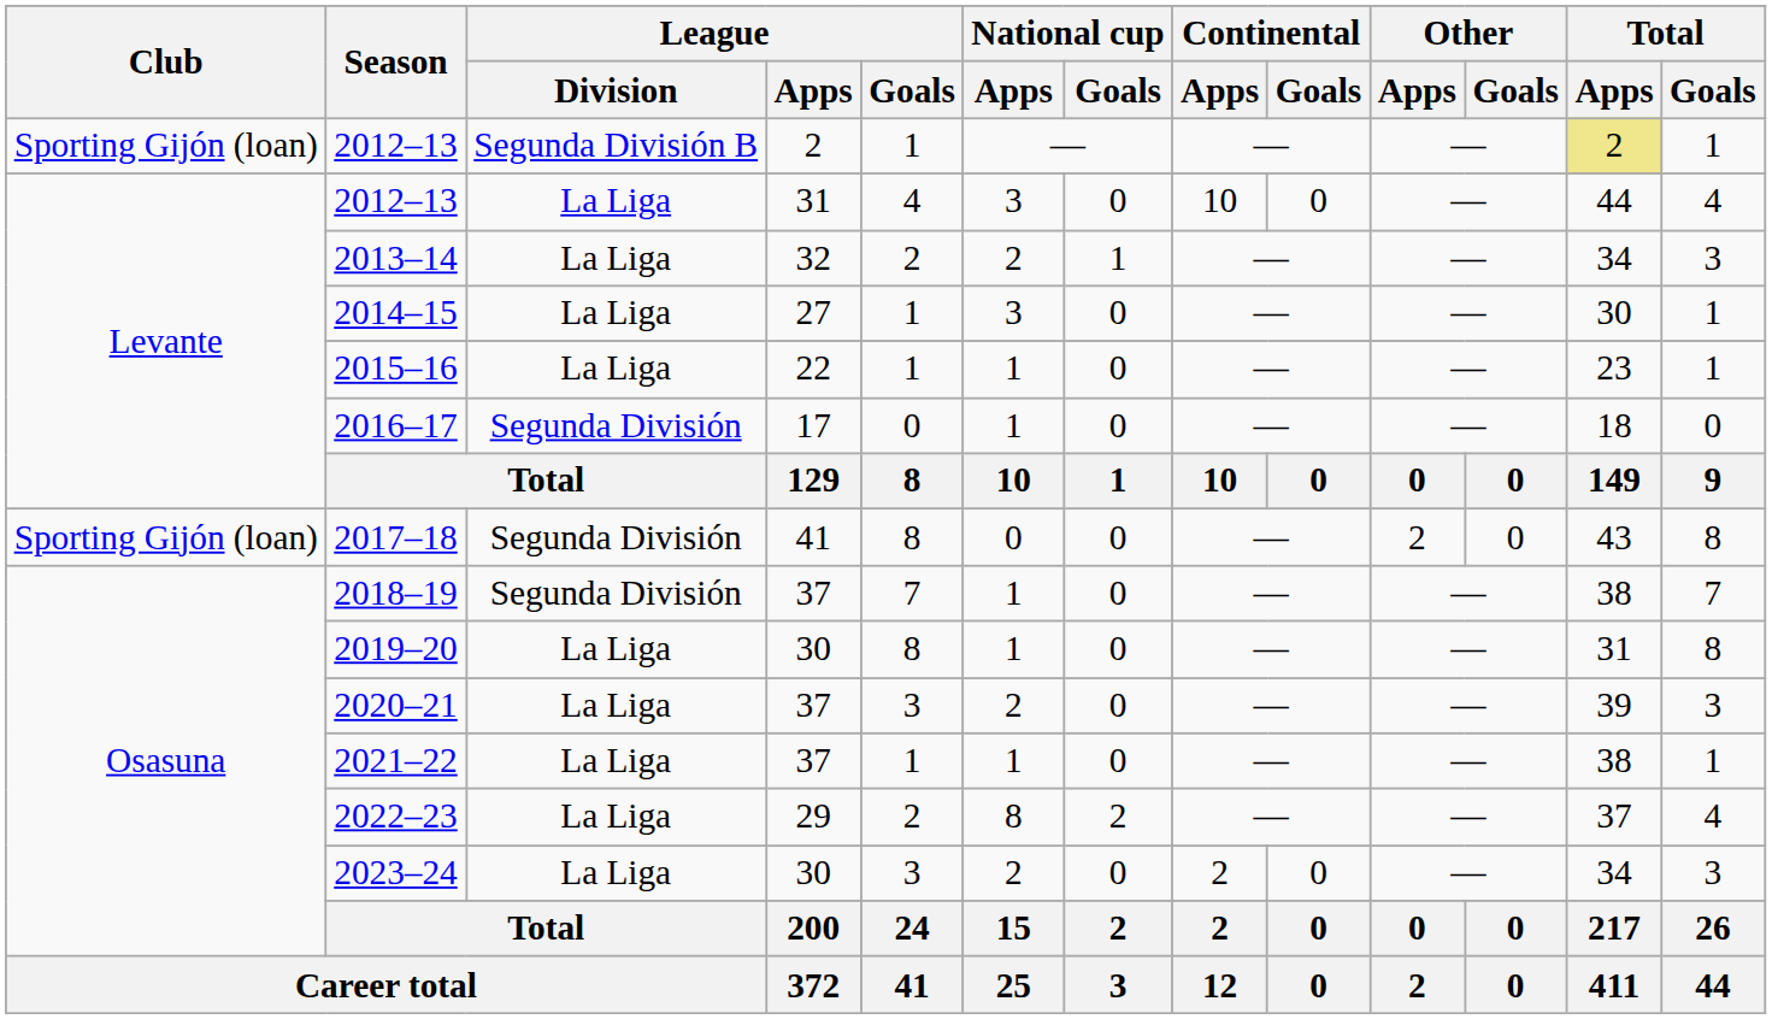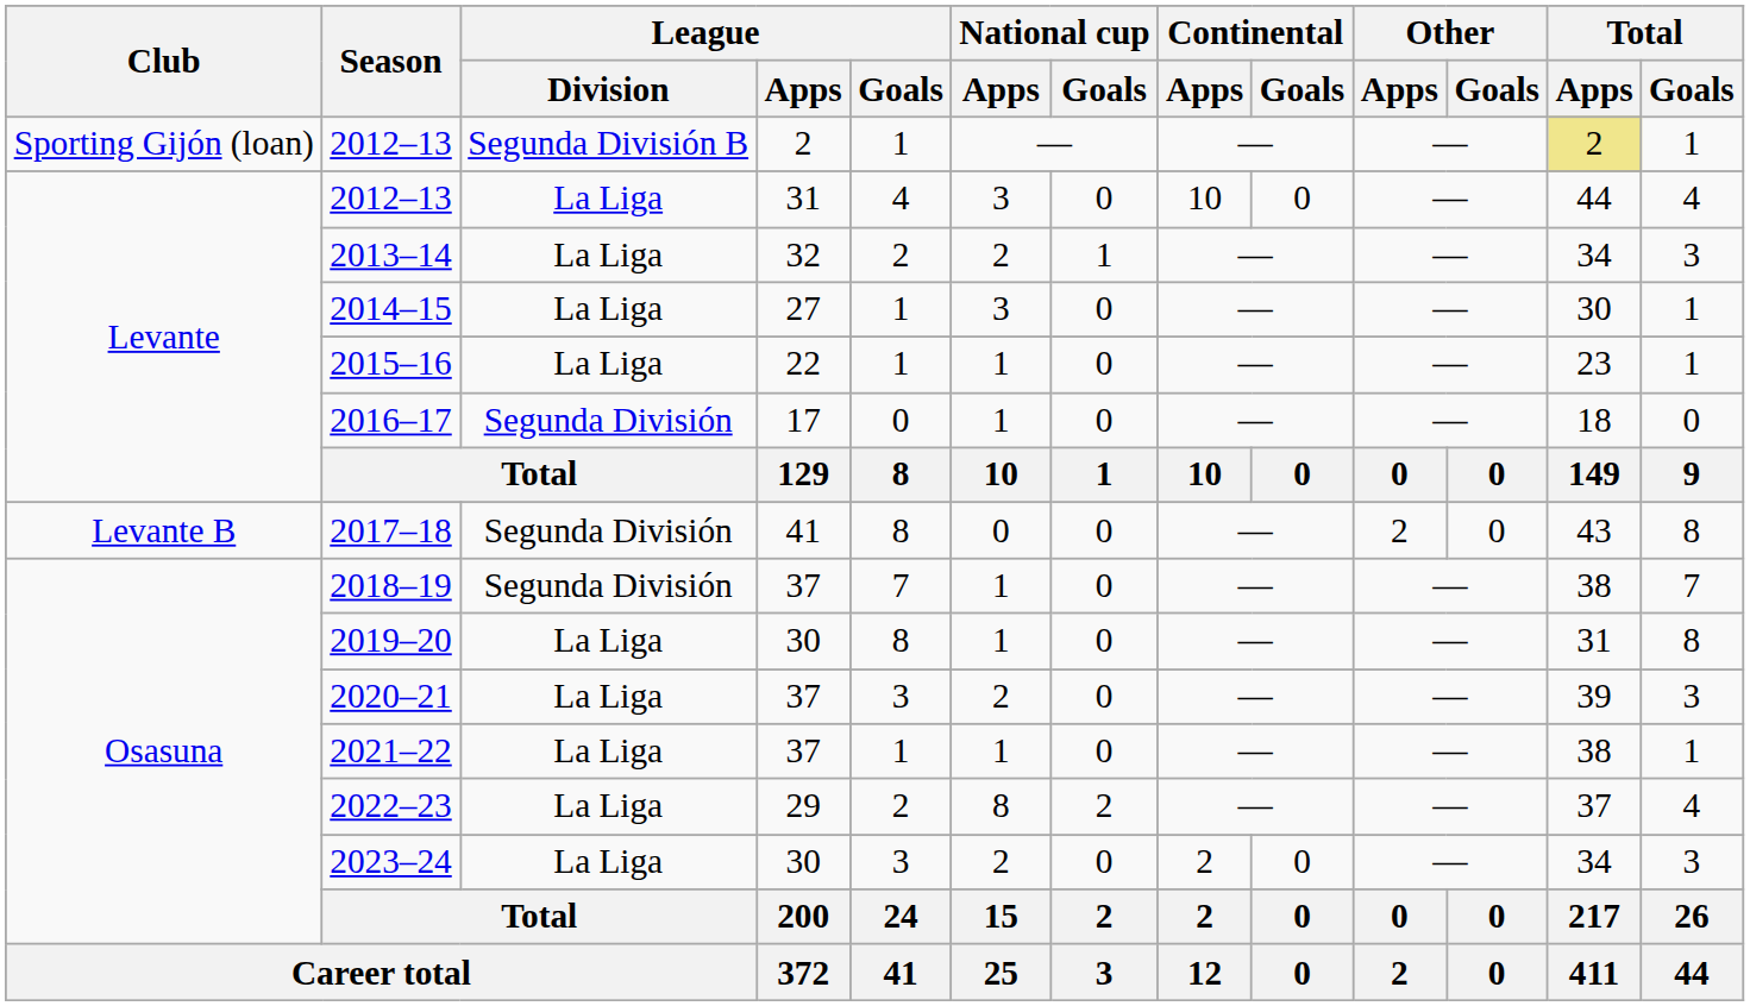2017–18 | Club: Sporting Gijón (loan) -> Levante B
